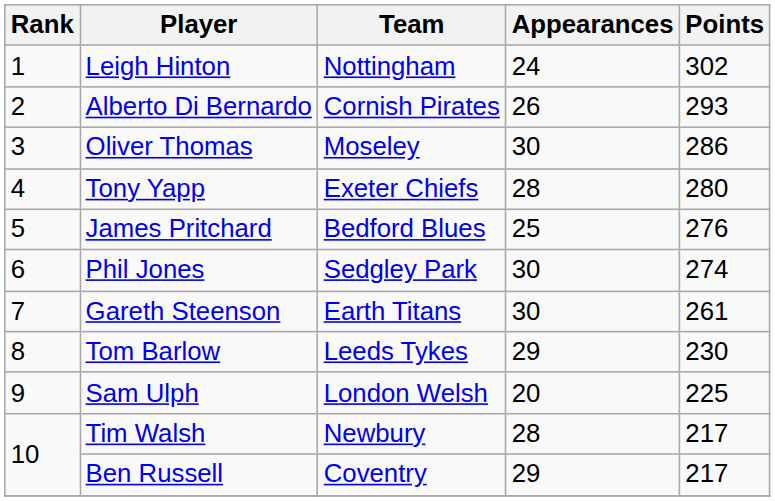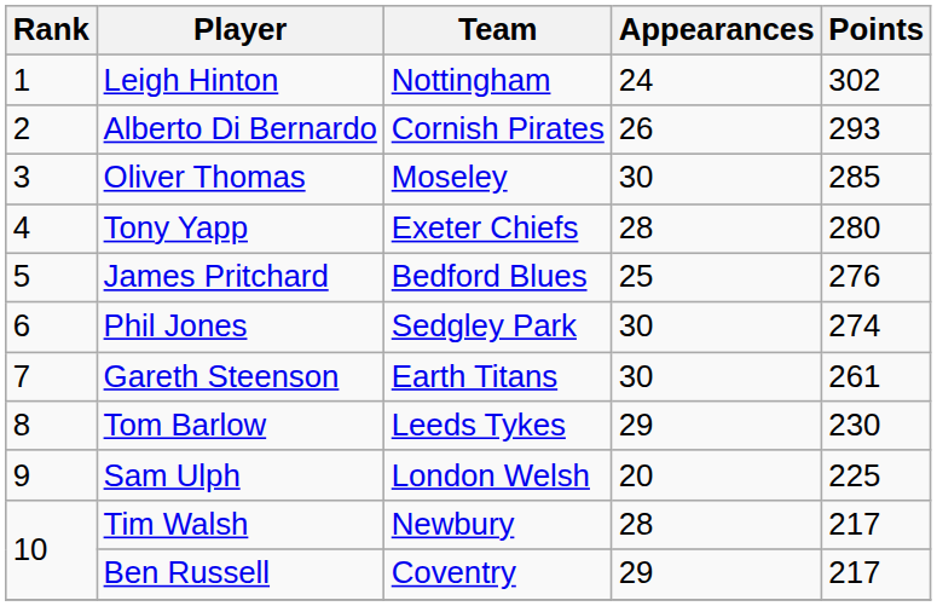Oliver Thomas | Points: 286 -> 285
